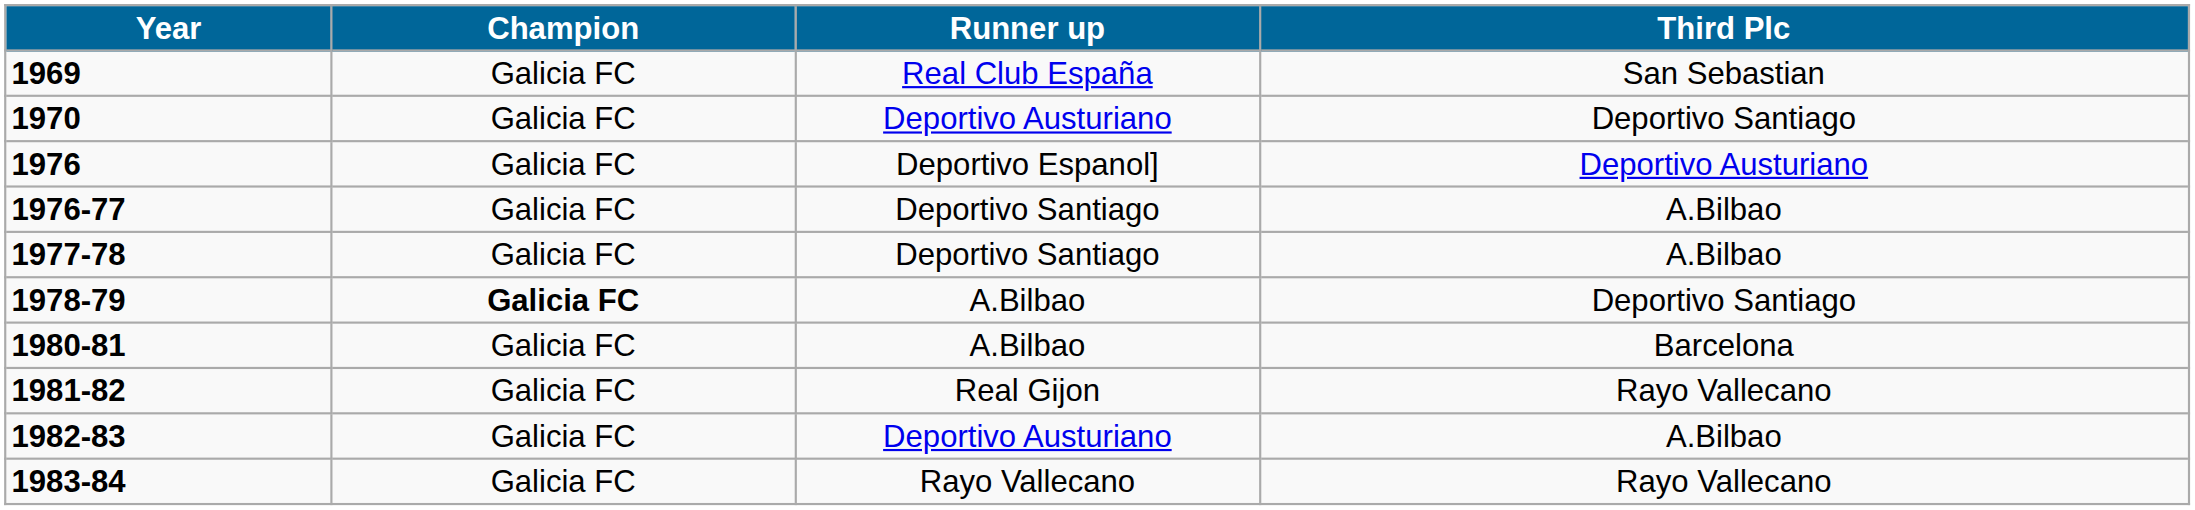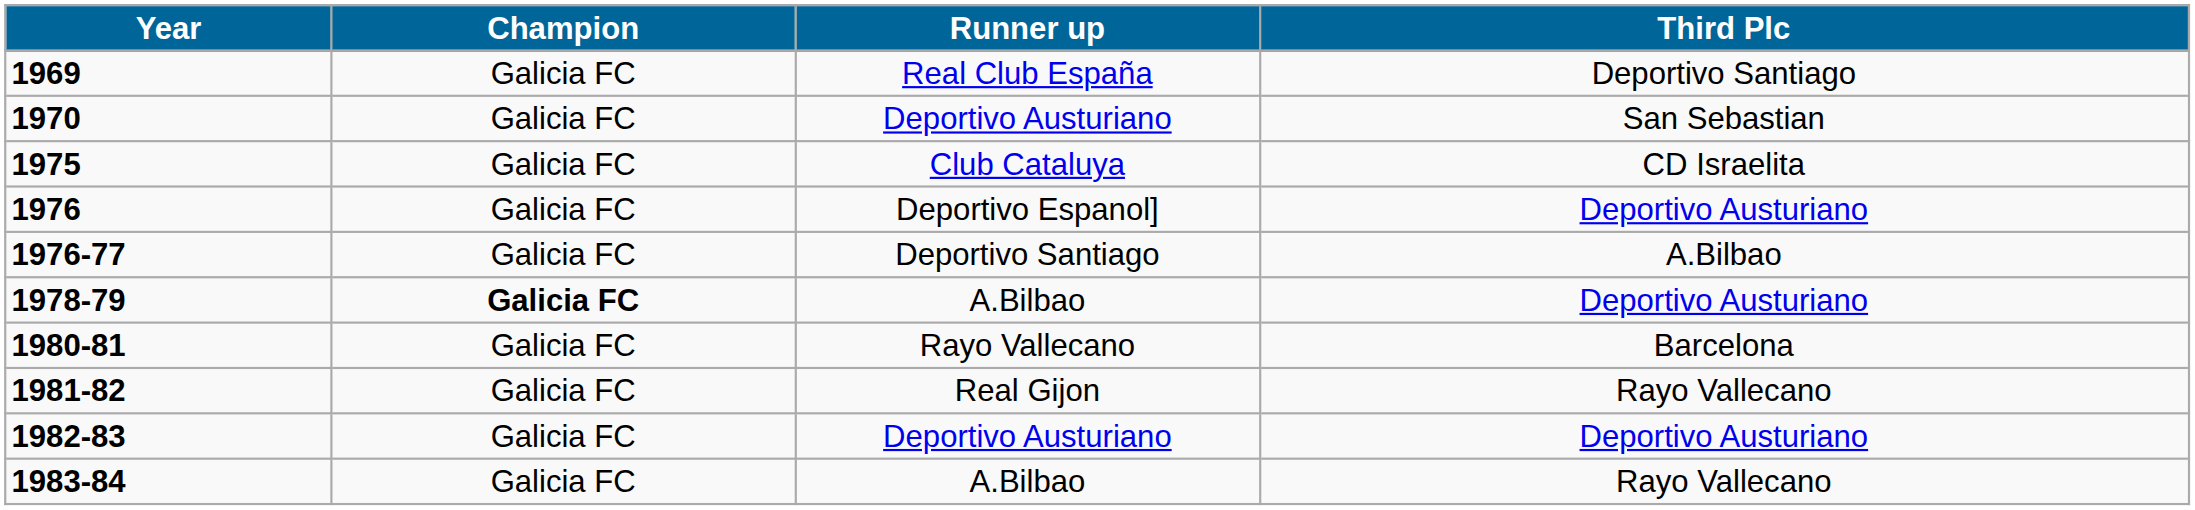1969 | Third Plc: San Sebastian -> Deportivo Santiago
1970 | Third Plc: Deportivo Santiago -> San Sebastian
+ row: 1975 | Galicia FC | Club Cataluya | CD Israelita
- row: 1977-78 | Galicia FC | Deportivo Santiago | A.Bilbao
1978-79 | Third Plc: Deportivo Santiago -> Deportivo Austuriano
1980-81 | Runner up: A.Bilbao -> Rayo Vallecano
1982-83 | Third Plc: A.Bilbao -> Deportivo Austuriano
1983-84 | Runner up: Rayo Vallecano -> A.Bilbao
